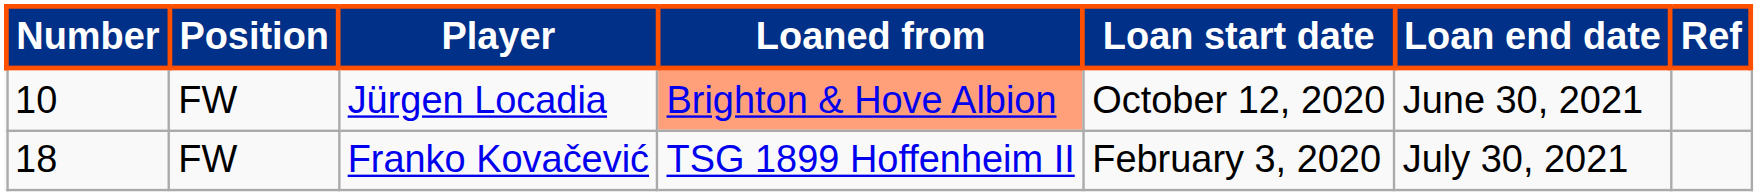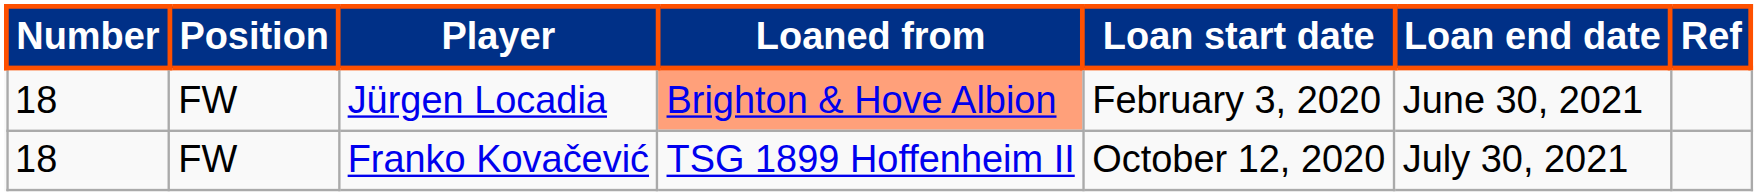Jürgen Locadia | Number: 10 -> 18
Jürgen Locadia | Loan start date: October 12, 2020 -> February 3, 2020
Franko Kovačević | Loan start date: February 3, 2020 -> October 12, 2020
